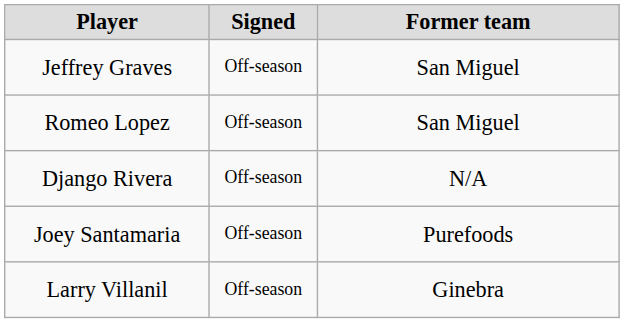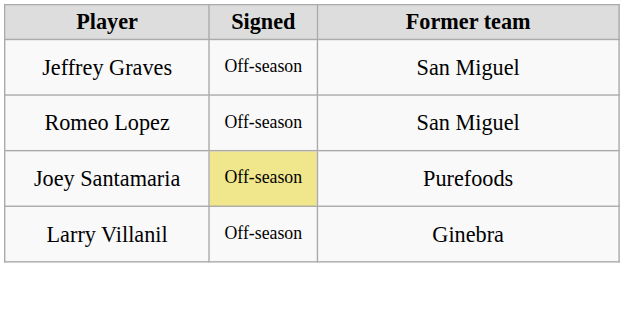- row: Django Rivera | Off-season | N/A
Joey Santamaria | Signed: no background -> khaki background
